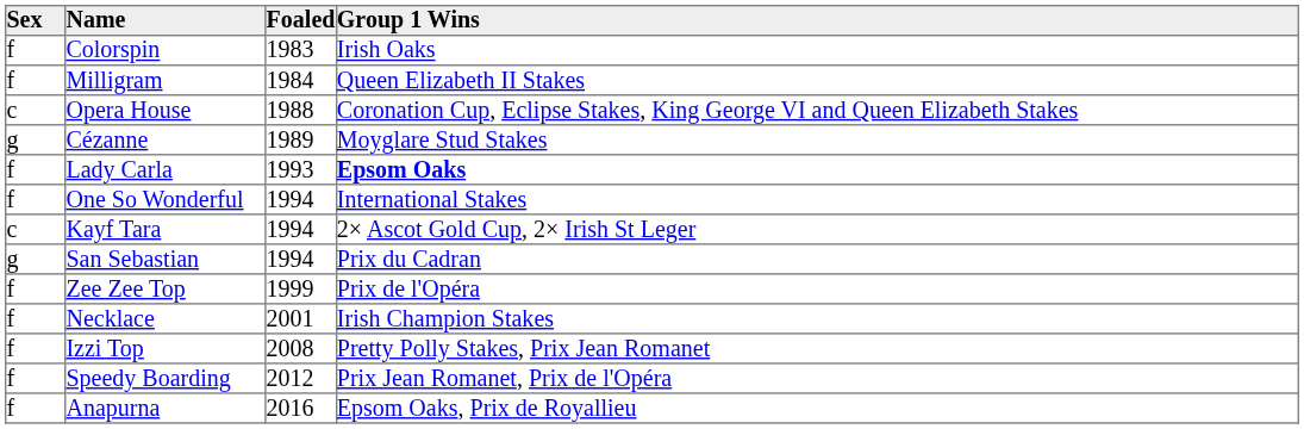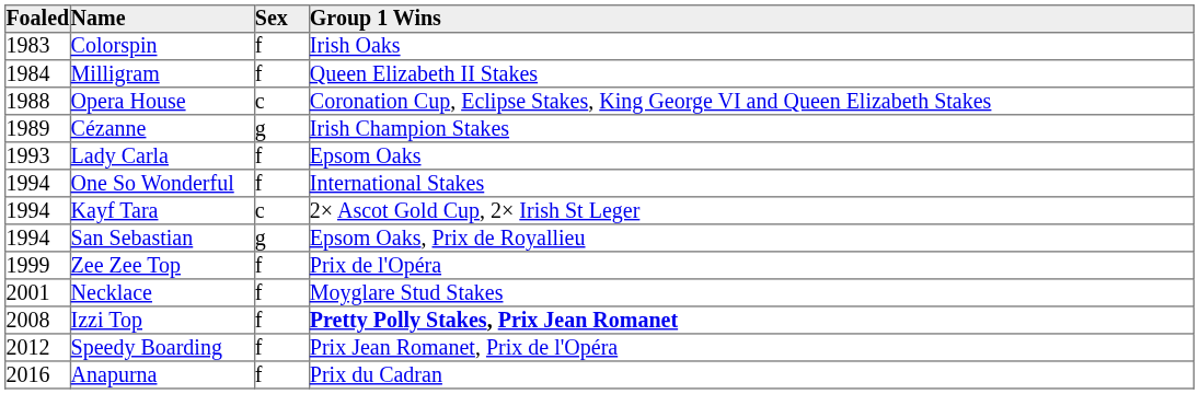columns swapped: Foaled <-> Sex
Cézanne | Group 1 Wins: Moyglare Stud Stakes -> Irish Champion Stakes
Lady Carla | Group 1 Wins: bold -> normal
San Sebastian | Group 1 Wins: Prix du Cadran -> Epsom Oaks, Prix de Royallieu
Necklace | Group 1 Wins: Irish Champion Stakes -> Moyglare Stud Stakes
Izzi Top | Group 1 Wins: normal -> bold
Anapurna | Group 1 Wins: Epsom Oaks, Prix de Royallieu -> Prix du Cadran
